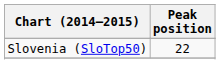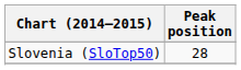Slovenia (SloTop50) | Peak position: 22 -> 28
